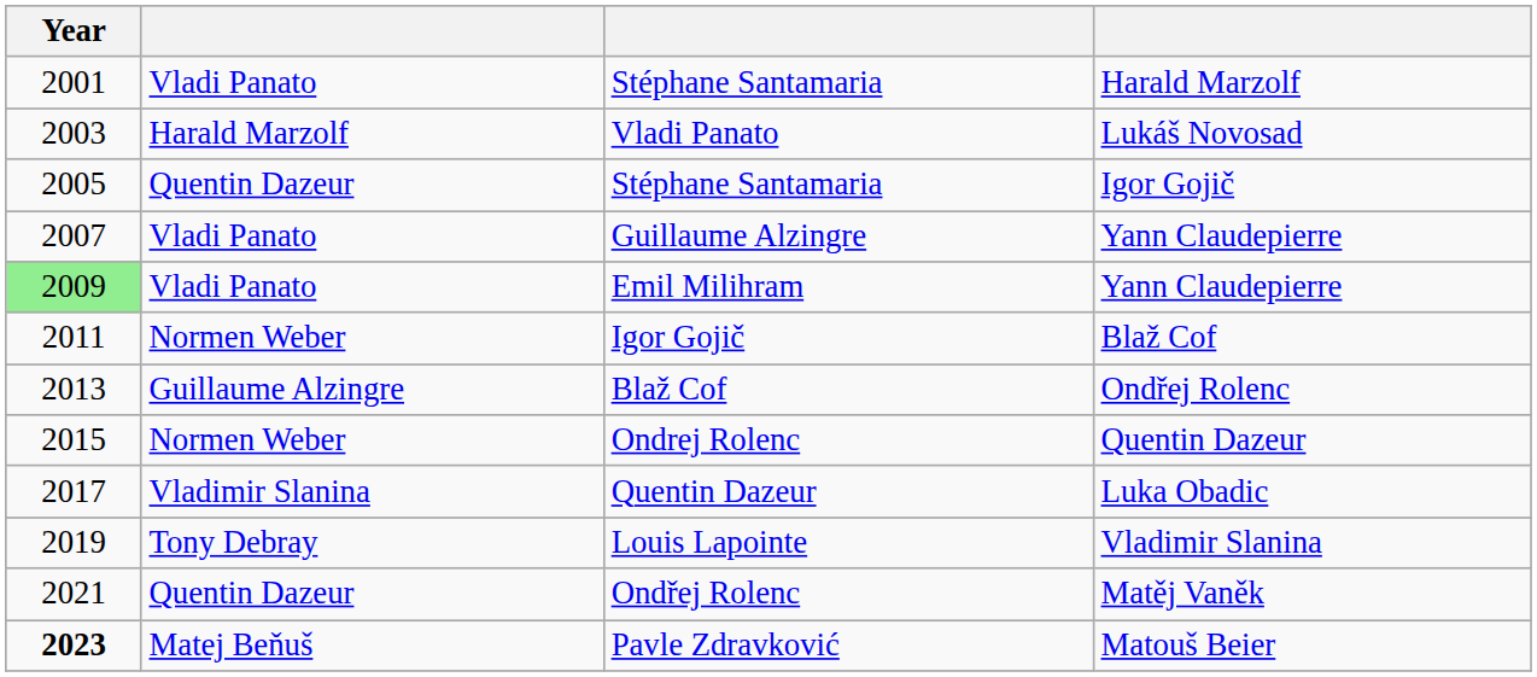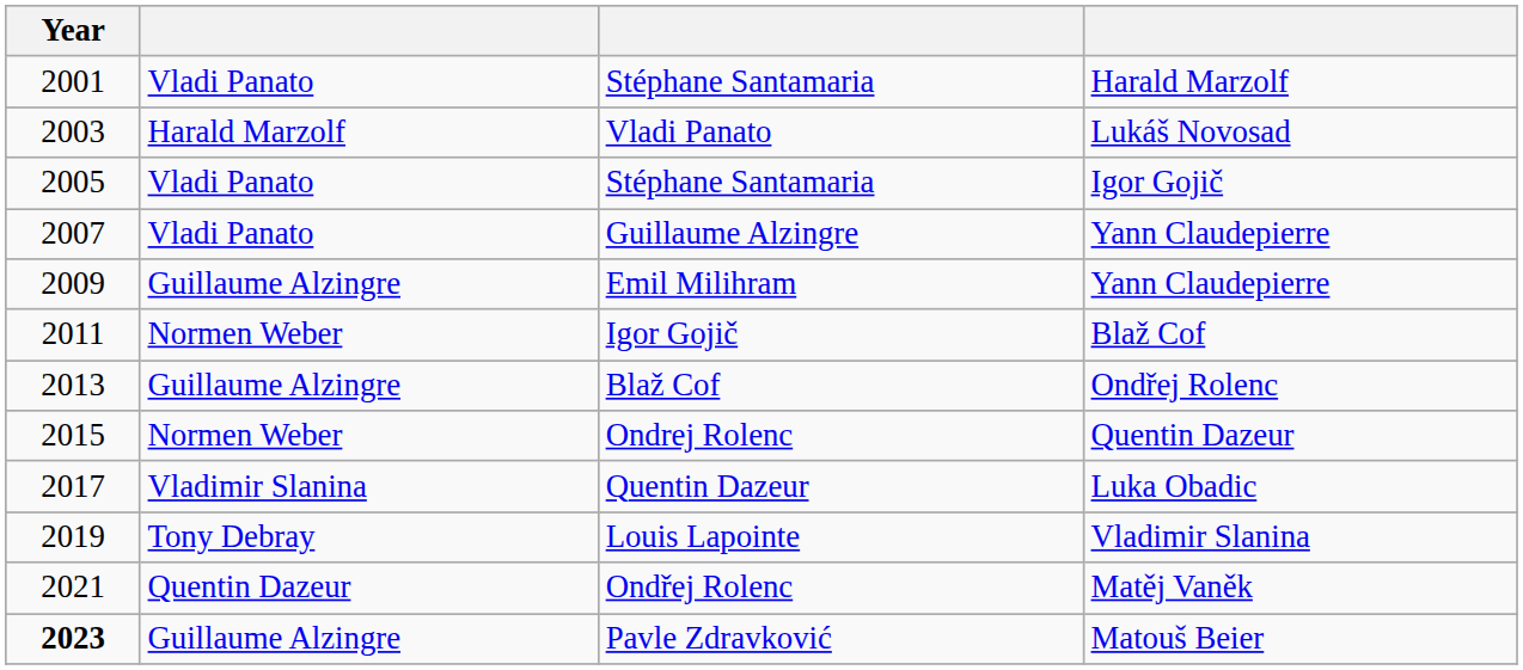Stéphane Santamaria / Igor Gojič | column 2: Quentin Dazeur -> Vladi Panato
Emil Milihram | Year: lightgreen background -> no background
Emil Milihram | column 2: Vladi Panato -> Guillaume Alzingre
Pavle Zdravković | column 2: Matej Beňuš -> Guillaume Alzingre
